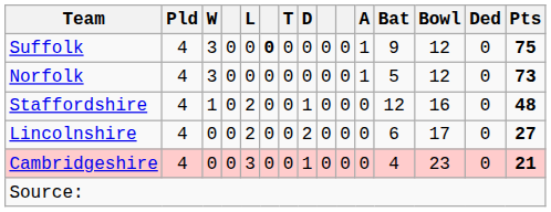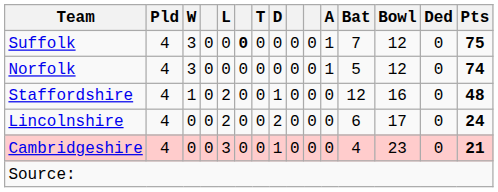Suffolk | Bat: 9 -> 7
Norfolk | Pts: 73 -> 74
Lincolnshire | Pts: 27 -> 24
